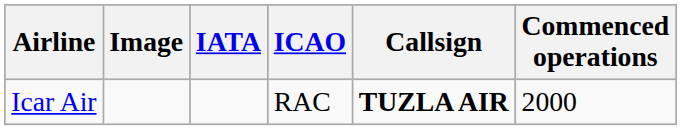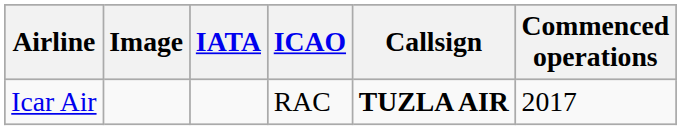Icar Air | Commenced operations: 2000 -> 2017
